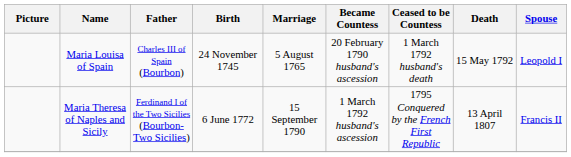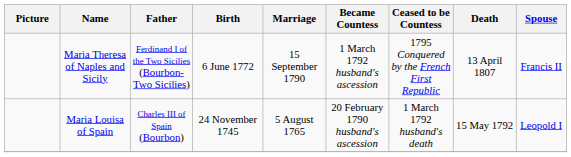rows swapped: Maria Louisa of Spain <-> Maria Theresa of Naples and Sicily
